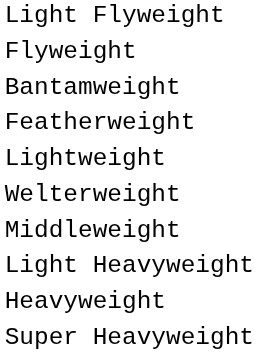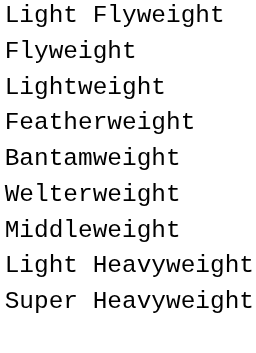rows swapped: Bantamweight <-> Lightweight
- row: Heavyweight
